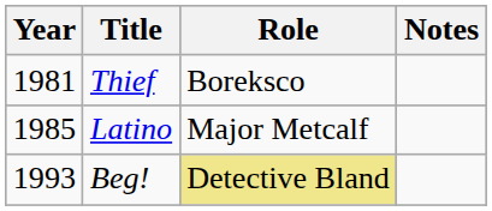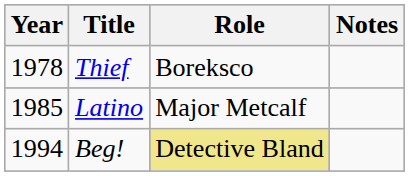Thief | Year: 1981 -> 1978
Beg! | Year: 1993 -> 1994
